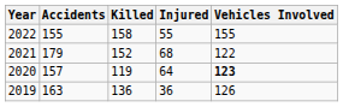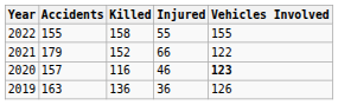2021 | Injured: 68 -> 66
2020 | Killed: 119 -> 116
2020 | Injured: 64 -> 46
